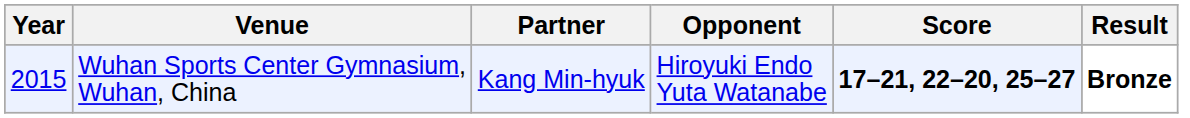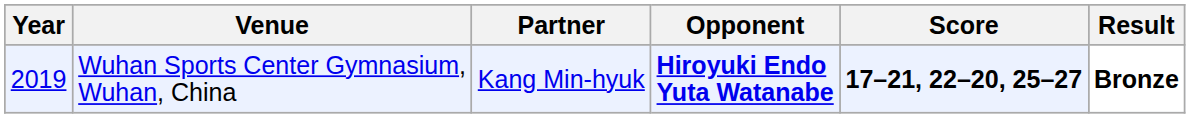Wuhan Sports Center Gymnasium, Wuhan, China | Year: 2015 -> 2019
Wuhan Sports Center Gymnasium, Wuhan, China | Opponent: normal -> bold
